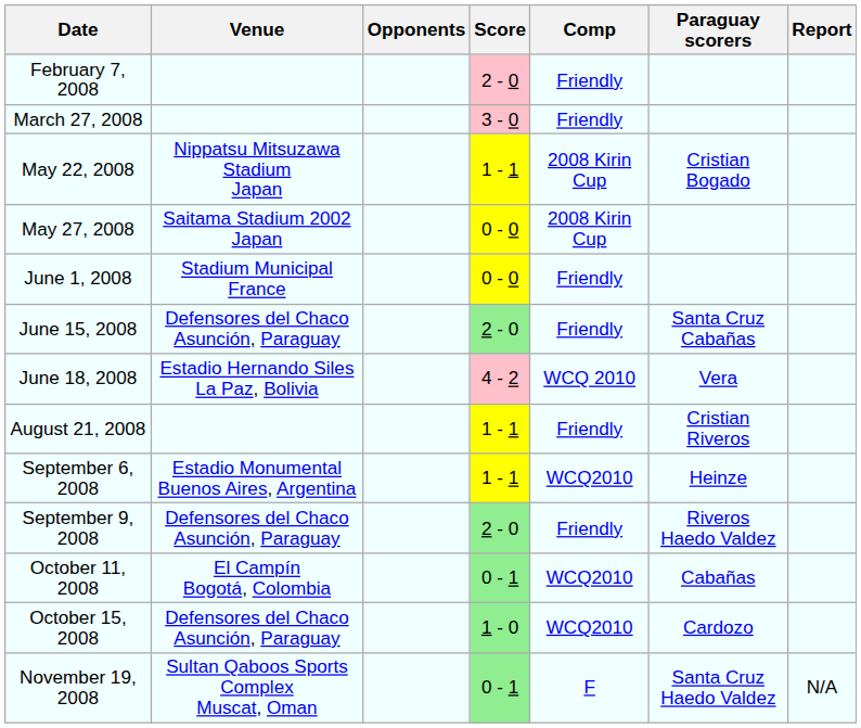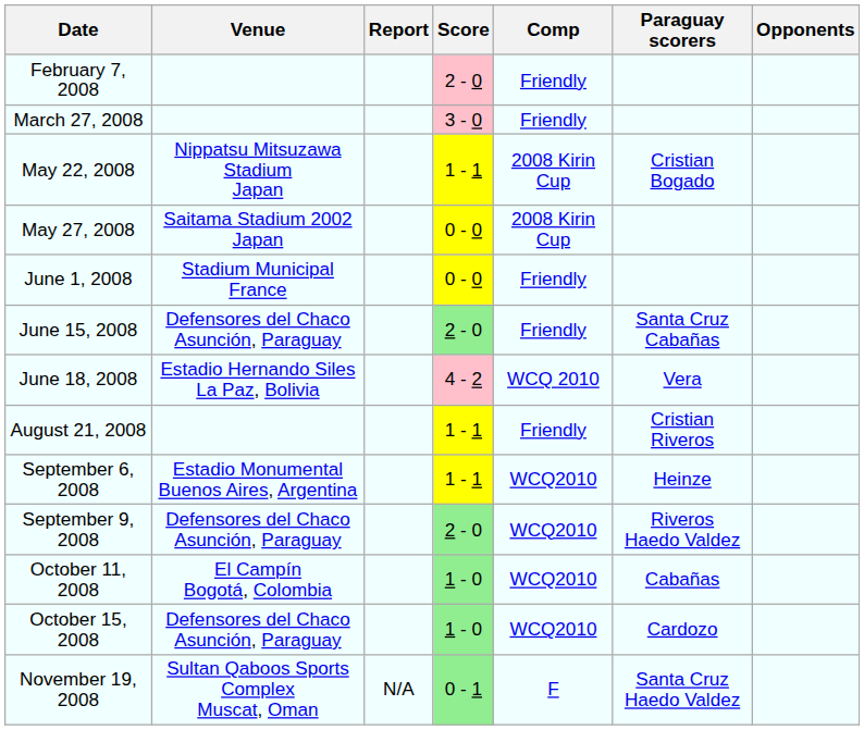columns swapped: Opponents <-> Report
September 9, 2008 | Comp: Friendly -> WCQ2010
October 11, 2008 | Score: 0 - 1 -> 1 - 0
